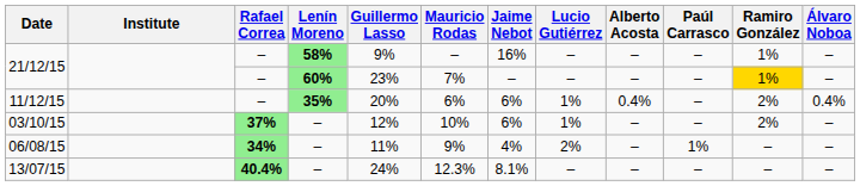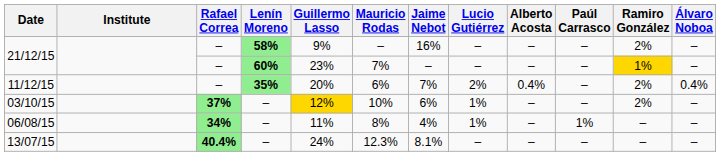21/12/15 / 58% | Ramiro González: 1% -> 2%
11/12/15 | Jaime Nebot: 6% -> 7%
11/12/15 | Lucio Gutiérrez: 1% -> 2%
03/10/15 | Guillermo Lasso: no background -> gold background
06/08/15 | Mauricio Rodas: 9% -> 8%
06/08/15 | Lucio Gutiérrez: 2% -> 1%
